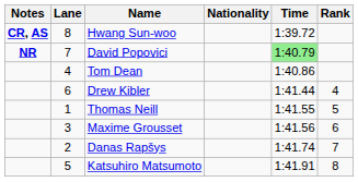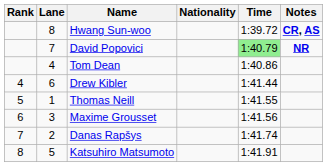columns swapped: Rank <-> Notes
